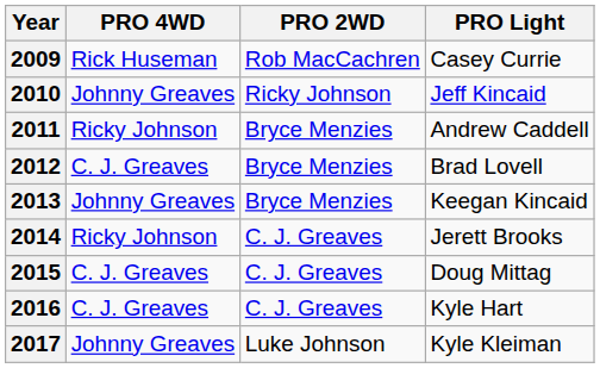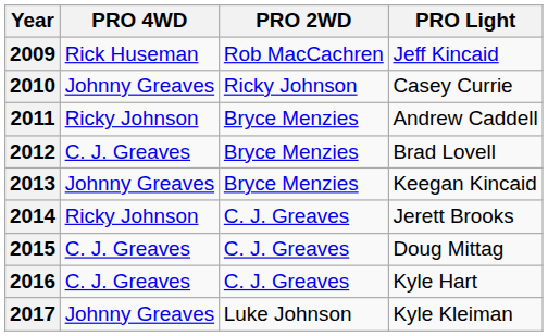2009 | PRO Light: Casey Currie -> Jeff Kincaid
2010 | PRO Light: Jeff Kincaid -> Casey Currie
